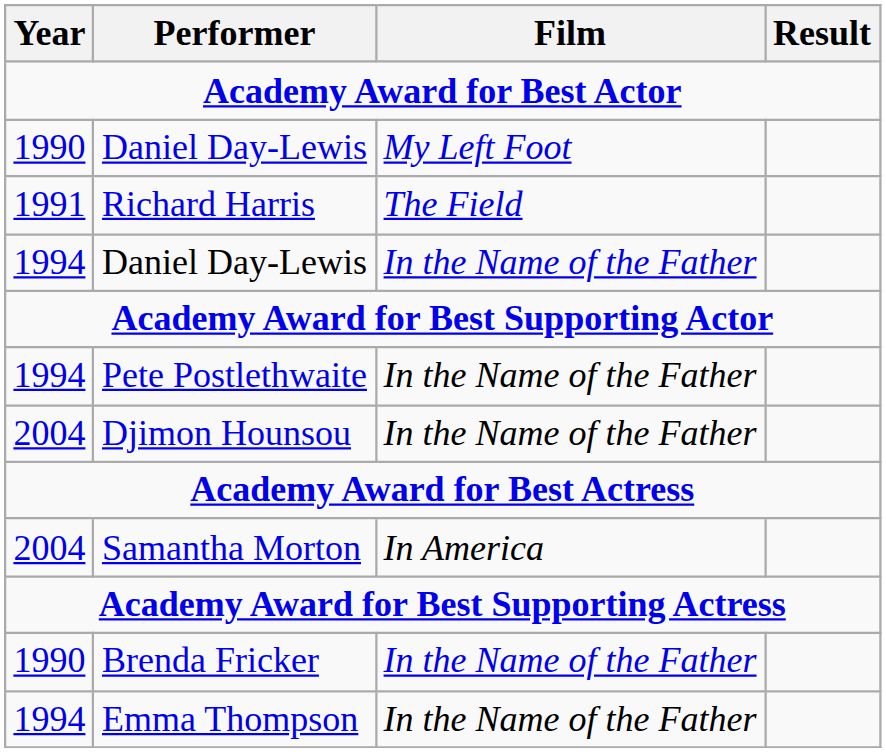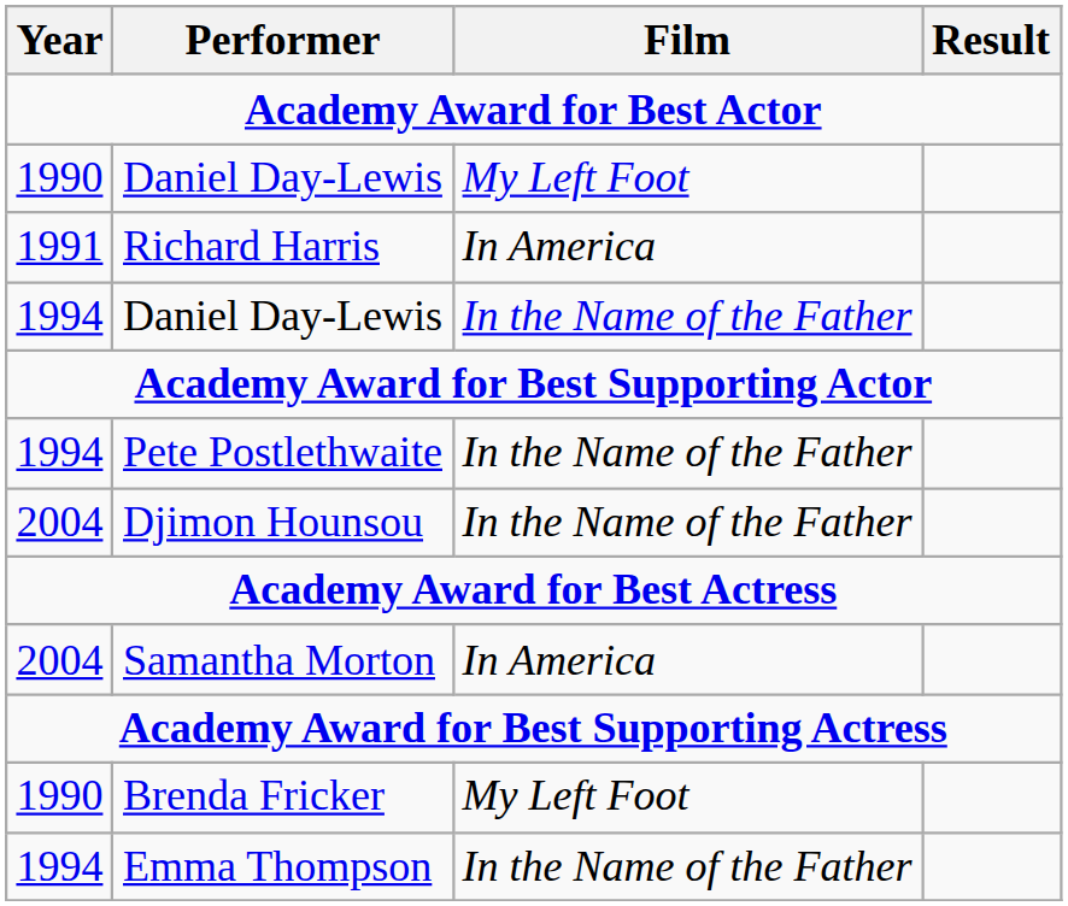Richard Harris | Film: The Field -> In America
Brenda Fricker | Film: In the Name of the Father -> My Left Foot
